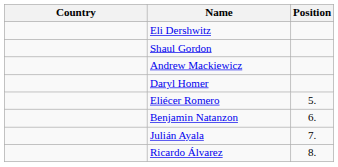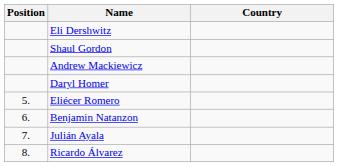columns swapped: Position <-> Country
